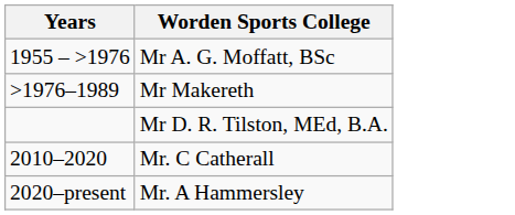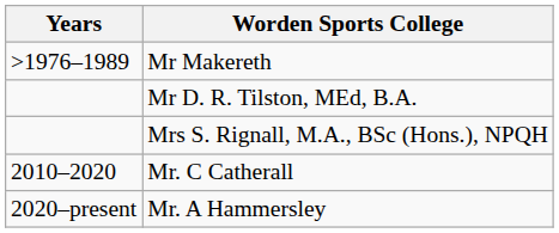- row: 1955 – >1976 | Mr A. G. Moffatt, BSc
+ row: Mrs S. Rignall, M.A., BSc (Hons.), NPQH
